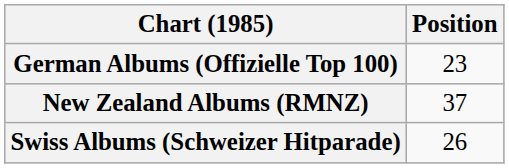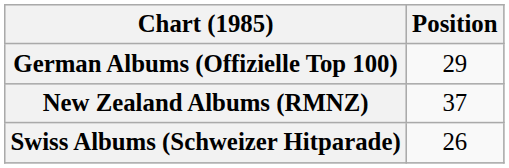German Albums (Offizielle Top 100) | Position: 23 -> 29
